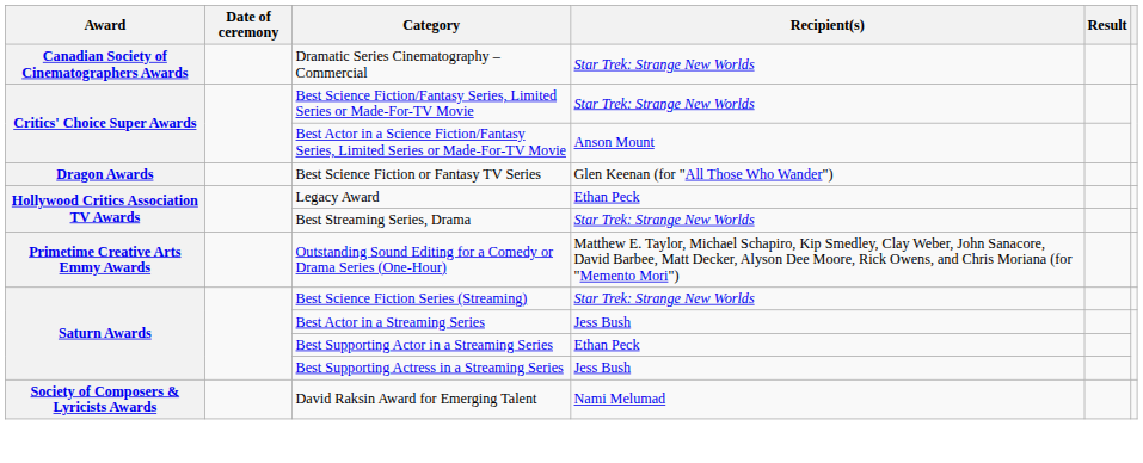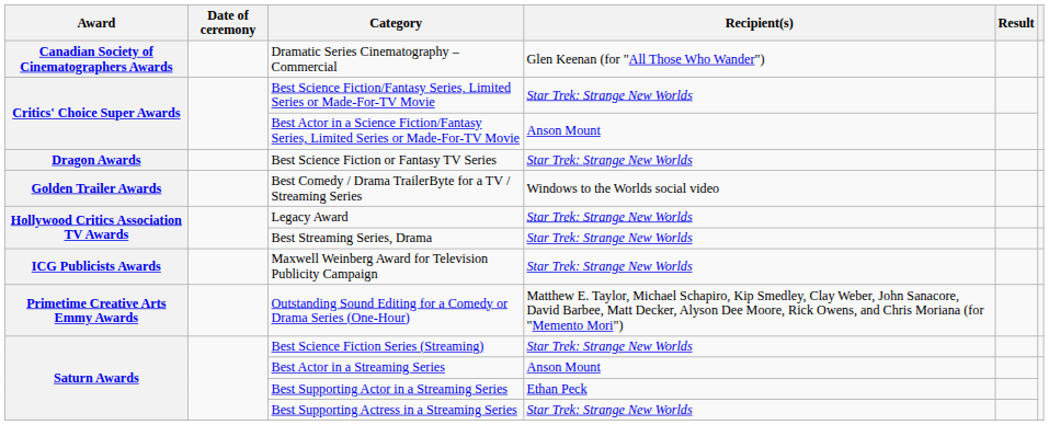Dramatic Series Cinematography – Commercial | Recipient(s): Star Trek: Strange New Worlds -> Glen Keenan (for "All Those Who Wander")
Best Science Fiction or Fantasy TV Series | Recipient(s): Glen Keenan (for "All Those Who Wander") -> Star Trek: Strange New Worlds
+ row: Golden Trailer Awards | Best Comedy / Drama TrailerByte for a TV / Streaming Series | Windows to the Worlds social video
Legacy Award | Recipient(s): Ethan Peck -> Star Trek: Strange New Worlds
+ row: ICG Publicists Awards | Maxwell Weinberg Award for Television Publicity Campaign | Star Trek: Strange New Worlds
Best Actor in a Streaming Series | Recipient(s): Jess Bush -> Anson Mount
Best Supporting Actress in a Streaming Series | Recipient(s): Jess Bush -> Star Trek: Strange New Worlds
- row: Society of Composers & Lyricists Awards | David Raksin Award for Emerging Talent | Nami Melumad
